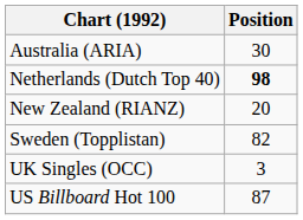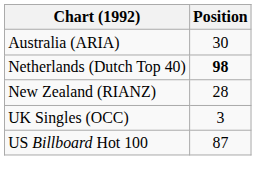New Zealand (RIANZ) | Position: 20 -> 28
- row: Sweden (Topplistan) | 82
